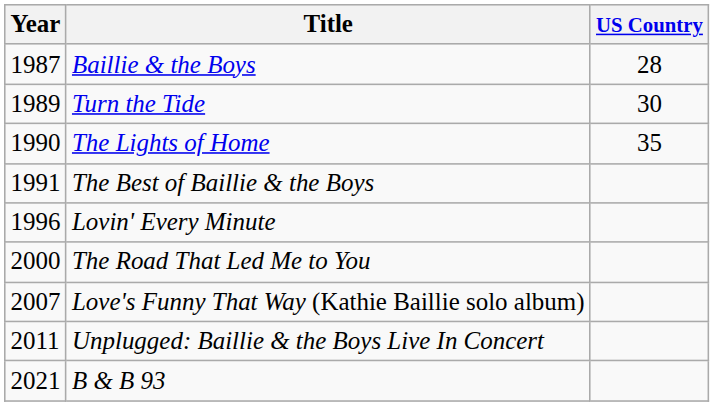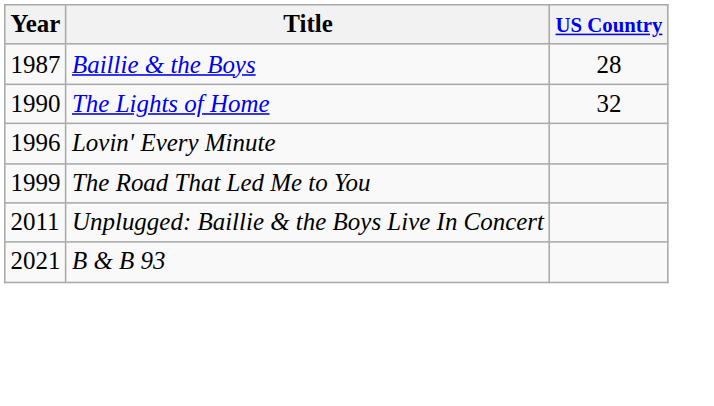- row: 1989 | Turn the Tide | 30
The Lights of Home | US Country: 35 -> 32
- row: 1991 | The Best of Baillie & the Boys
The Road That Led Me to You | Year: 2000 -> 1999
- row: 2007 | Love's Funny That Way (Kathie Baillie solo album)
